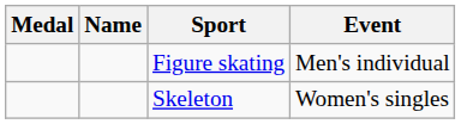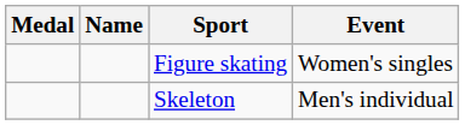Figure skating | Event: Men's individual -> Women's singles
Skeleton | Event: Women's singles -> Men's individual
